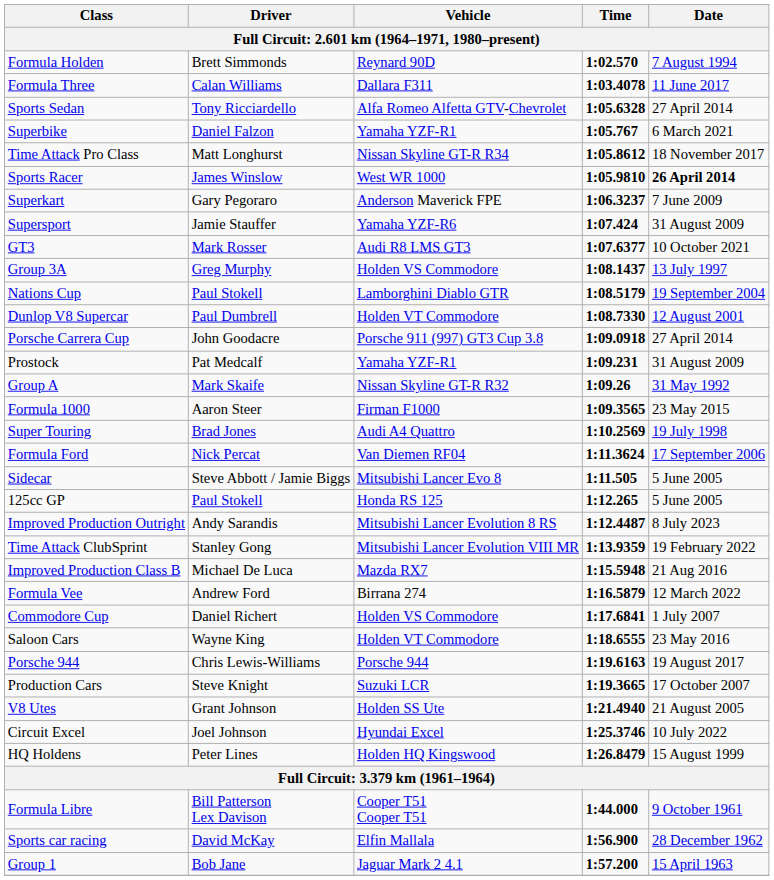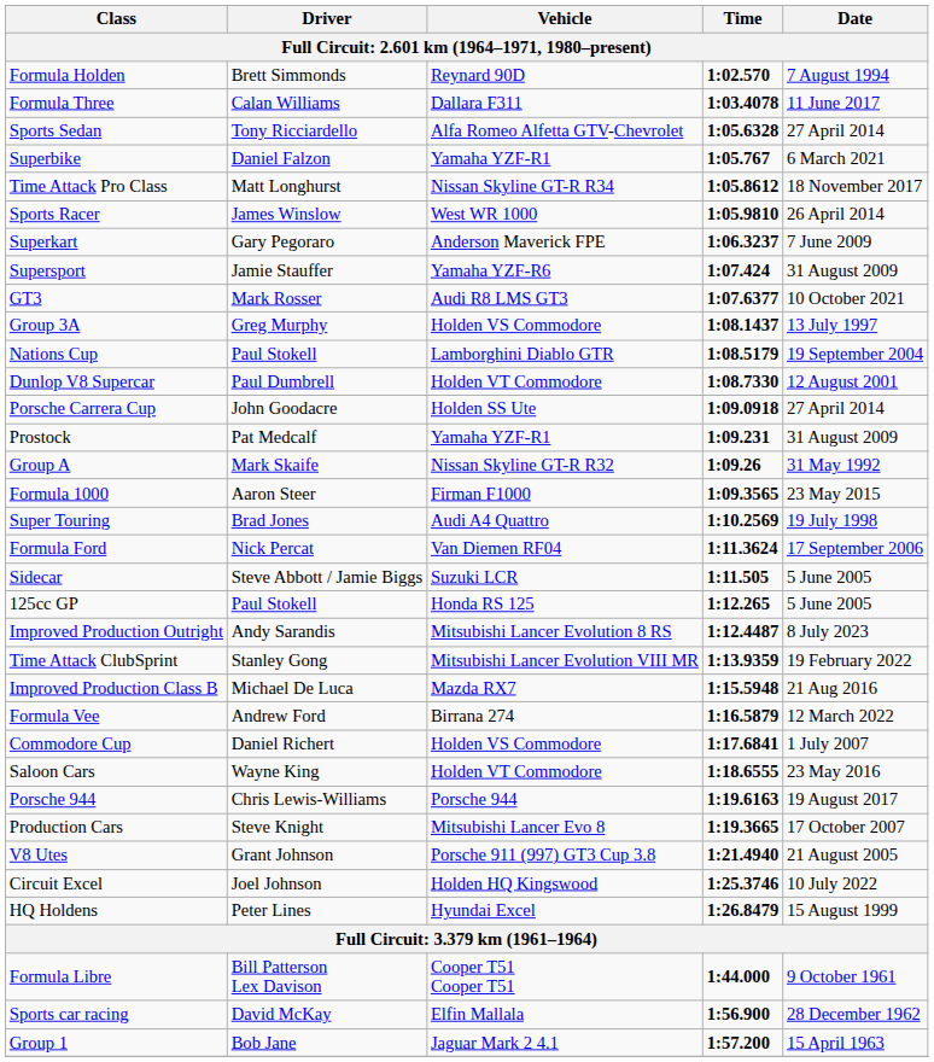Sports Racer | Date: bold -> normal
Porsche Carrera Cup | Vehicle: Porsche 911 (997) GT3 Cup 3.8 -> Holden SS Ute
Sidecar | Vehicle: Mitsubishi Lancer Evo 8 -> Suzuki LCR
Production Cars | Vehicle: Suzuki LCR -> Mitsubishi Lancer Evo 8
V8 Utes | Vehicle: Holden SS Ute -> Porsche 911 (997) GT3 Cup 3.8
Circuit Excel | Vehicle: Hyundai Excel -> Holden HQ Kingswood
HQ Holdens | Vehicle: Holden HQ Kingswood -> Hyundai Excel
